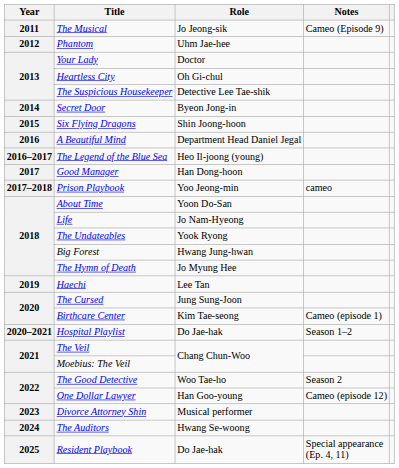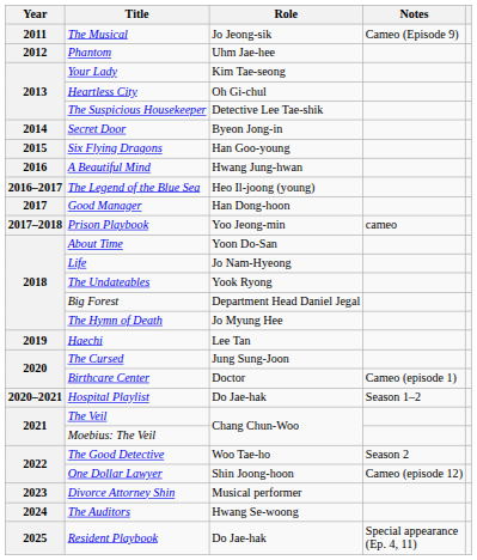Your Lady | Role: Doctor -> Kim Tae-seong
Six Flying Dragons | Role: Shin Joong-hoon -> Han Goo-young
A Beautiful Mind | Role: Department Head Daniel Jegal -> Hwang Jung-hwan
Big Forest | Role: Hwang Jung-hwan -> Department Head Daniel Jegal
Birthcare Center | Role: Kim Tae-seong -> Doctor
One Dollar Lawyer | Role: Han Goo-young -> Shin Joong-hoon
